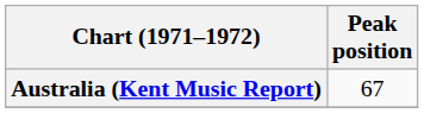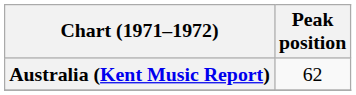Australia (Kent Music Report) | Peak position: 67 -> 62
